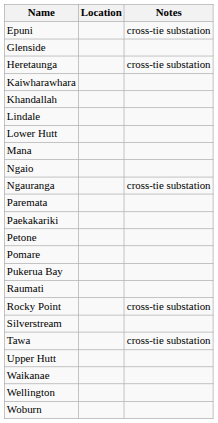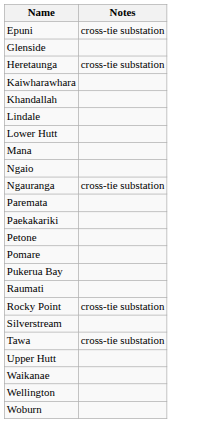- column: Location
